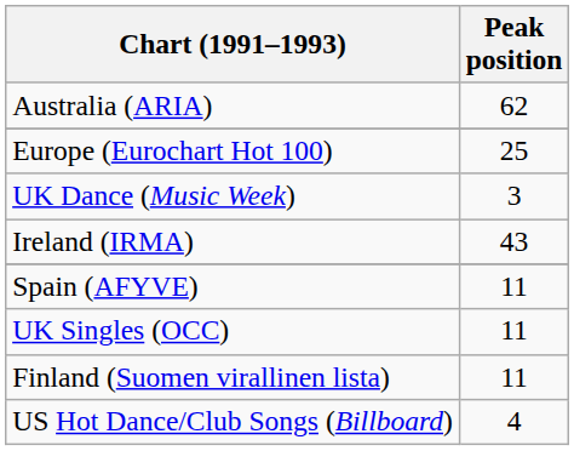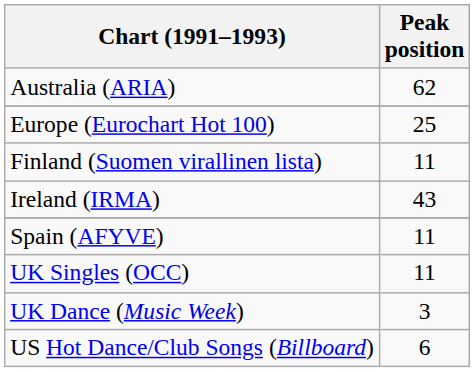rows swapped: Finland (Suomen virallinen lista) <-> UK Dance (Music Week)
US Hot Dance/Club Songs (Billboard) | Peak position: 4 -> 6
